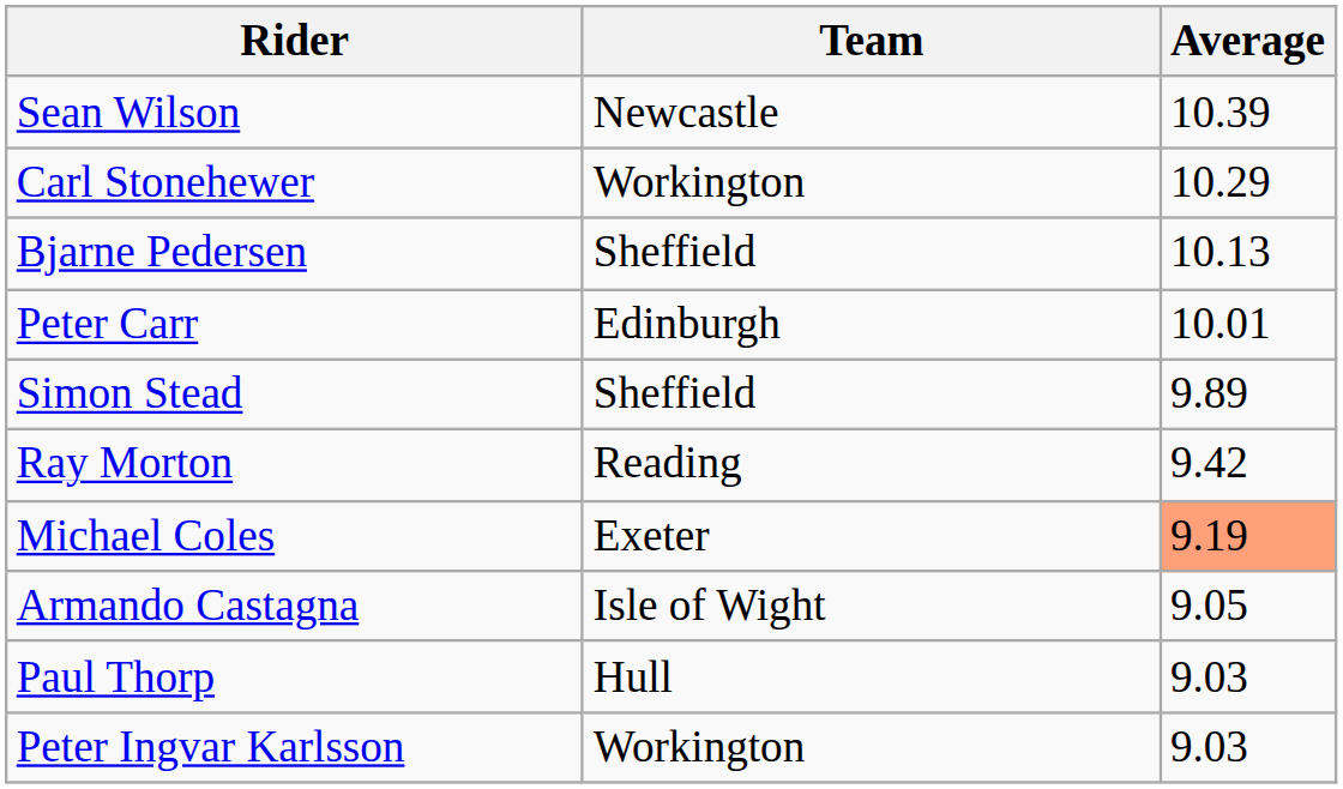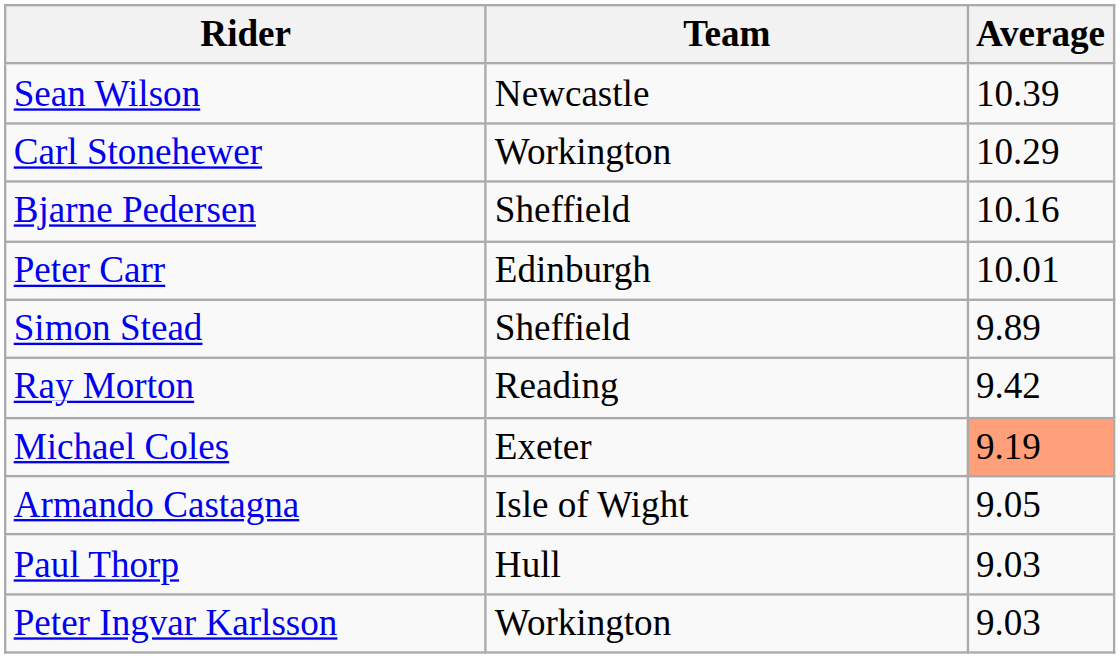Bjarne Pedersen | Average: 10.13 -> 10.16
